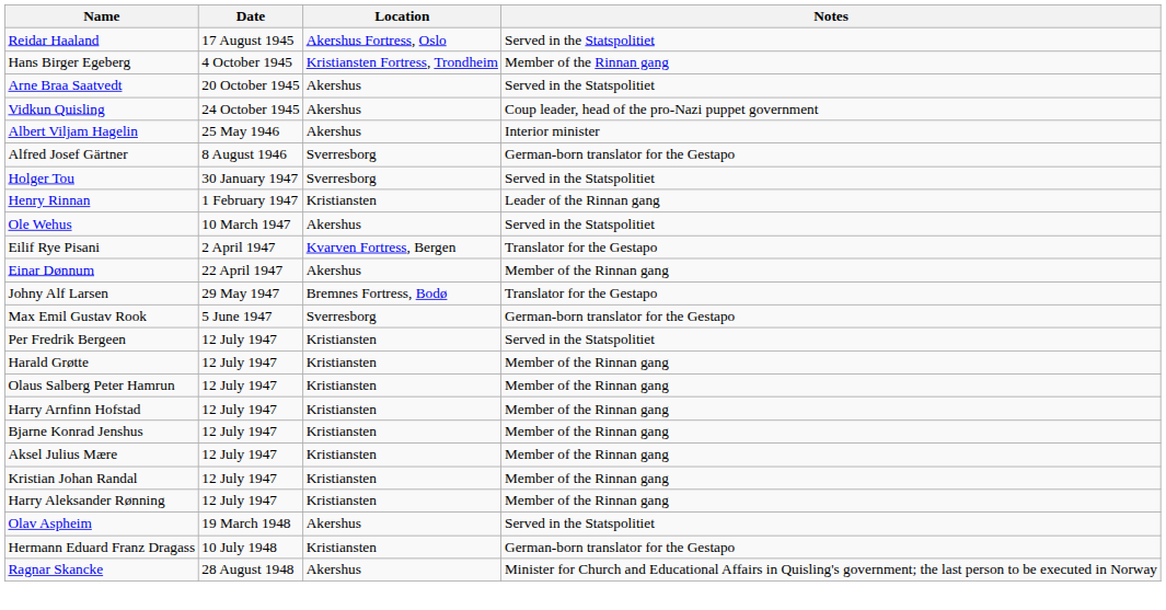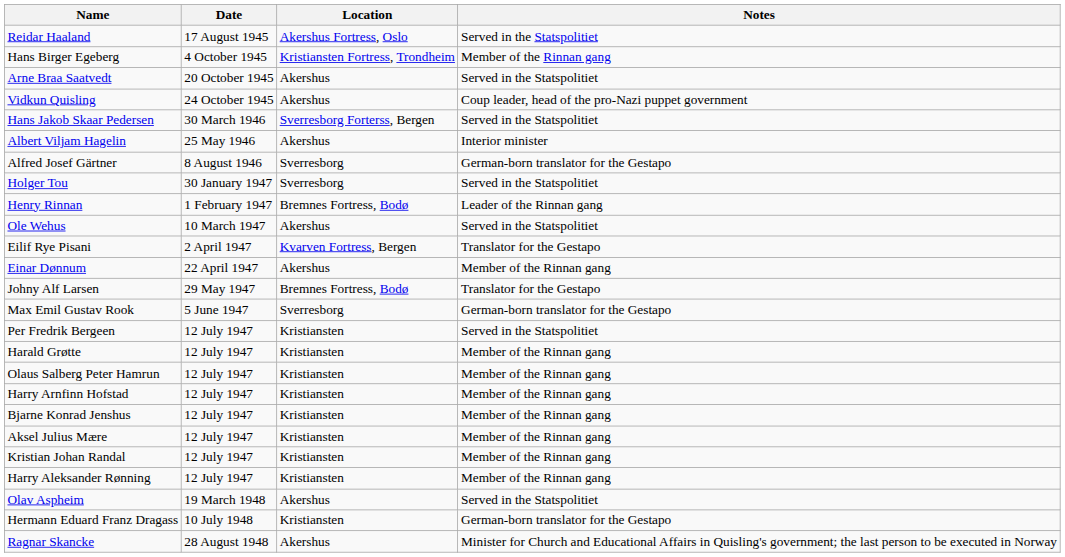+ row: Hans Jakob Skaar Pedersen | 30 March 1946 | Sverresborg Forterss, Bergen | Served in the Statspolitiet
Henry Rinnan | Location: Kristiansten -> Bremnes Fortress, Bodø
